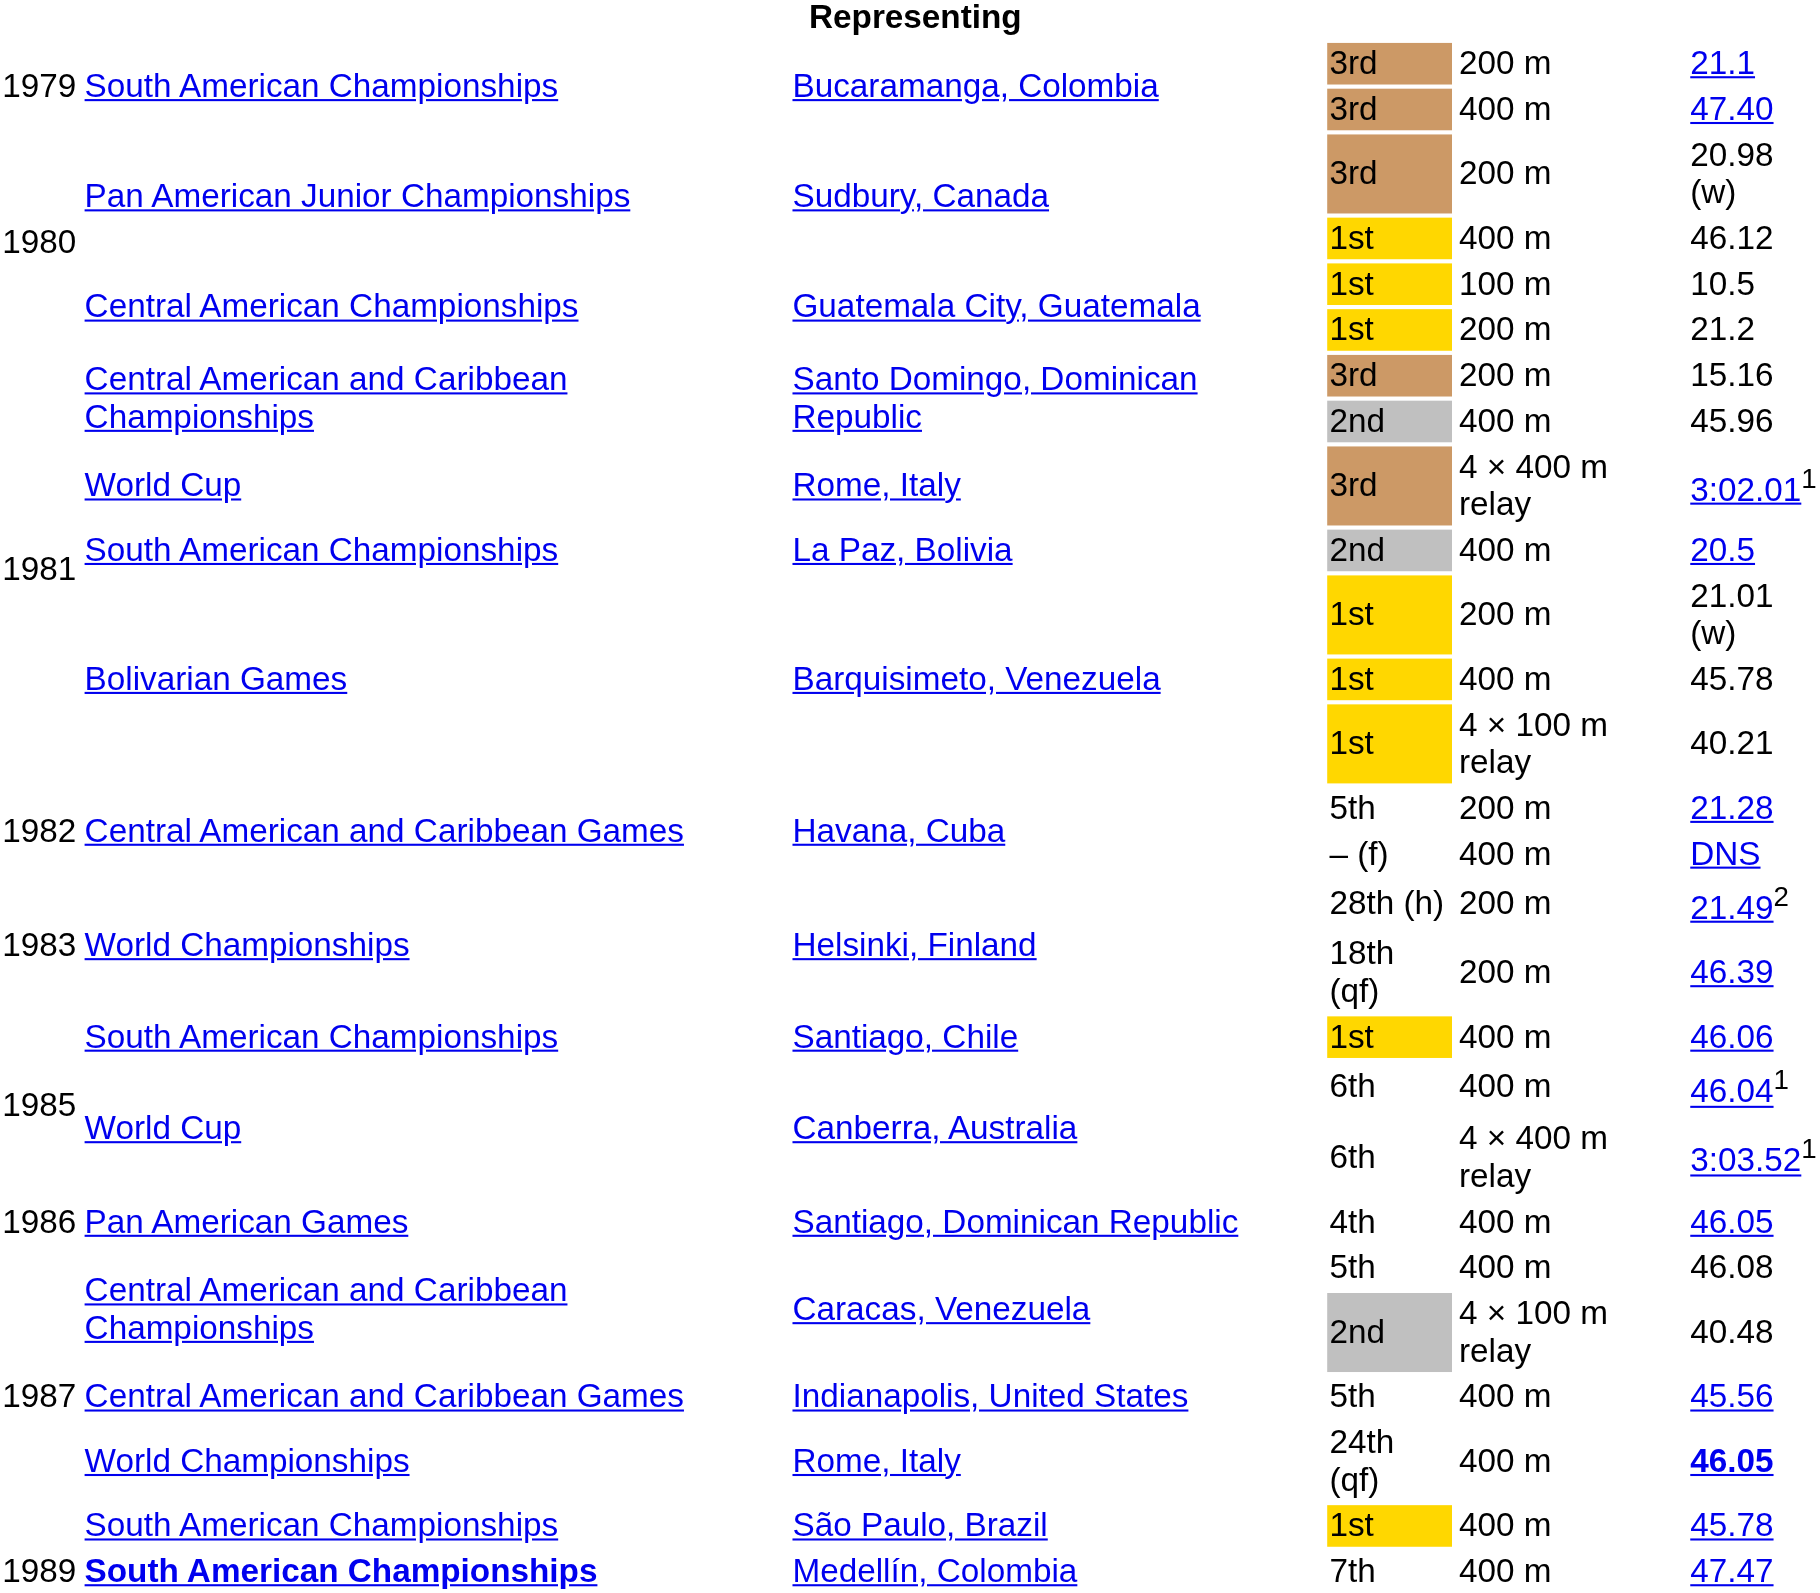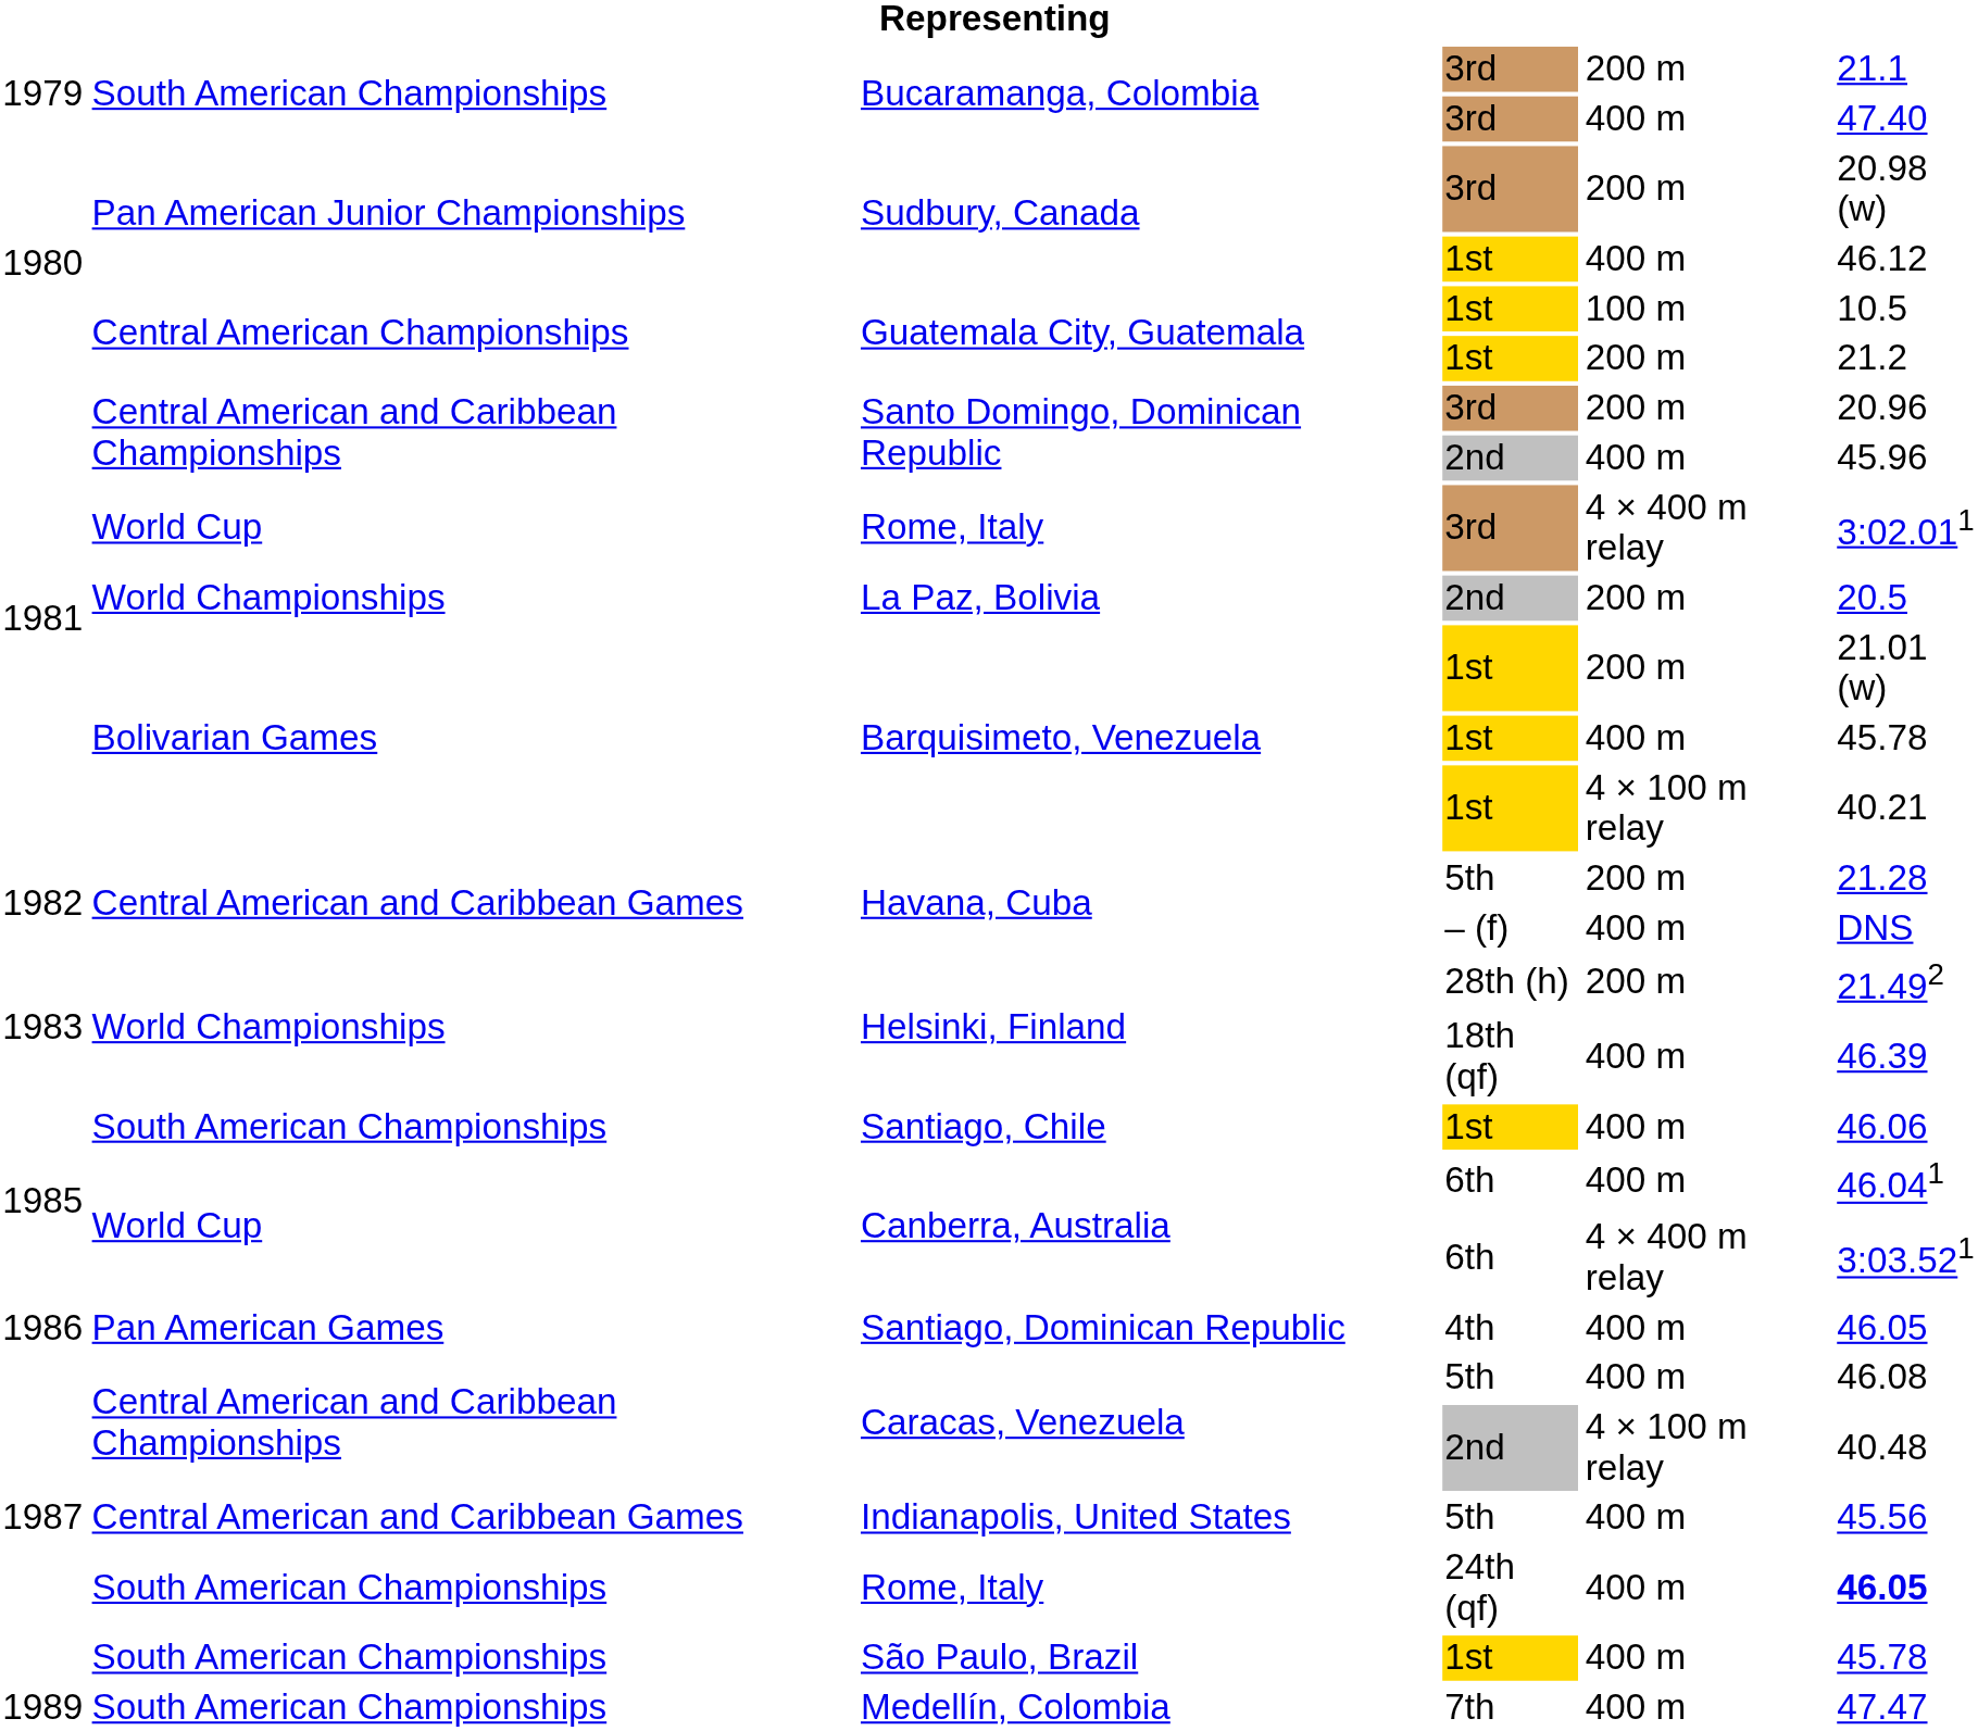Santo Domingo, Dominican Republic / 3rd | column 6: 15.16 -> 20.96
La Paz, Bolivia | column 2: South American Championships -> World Championships
La Paz, Bolivia | column 5: 400 m -> 200 m
Helsinki, Finland / 18th (qf) | column 5: 200 m -> 400 m
Rome, Italy / 24th (qf) | column 2: World Championships -> South American Championships
Medellín, Colombia | column 2: bold -> normal
